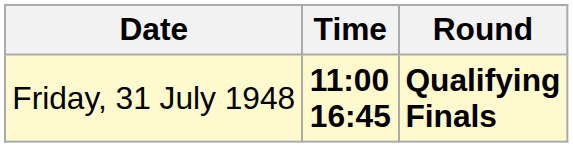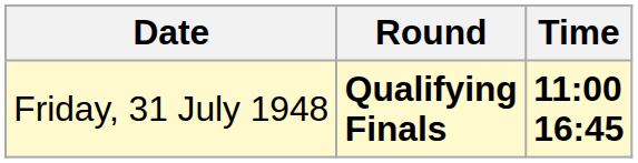columns swapped: Time <-> Round
